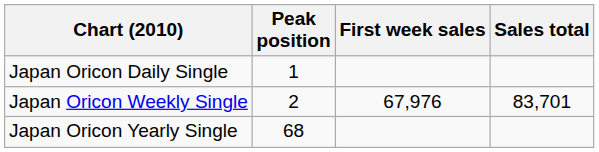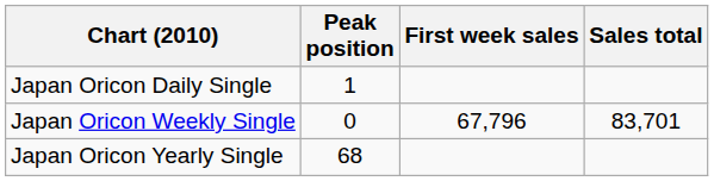Japan Oricon Weekly Single | Peak position: 2 -> 0
Japan Oricon Weekly Single | First week sales: 67,976 -> 67,796
